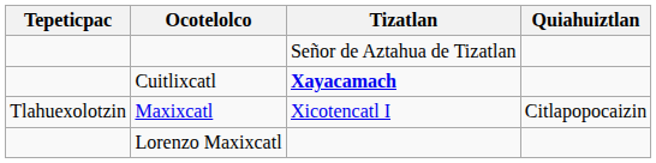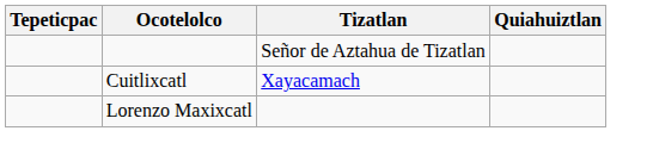Cuitlixcatl | Tizatlan: bold -> normal
- row: Tlahuexolotzin | Maxixcatl | Xicotencatl I | Citlapopocaizin
